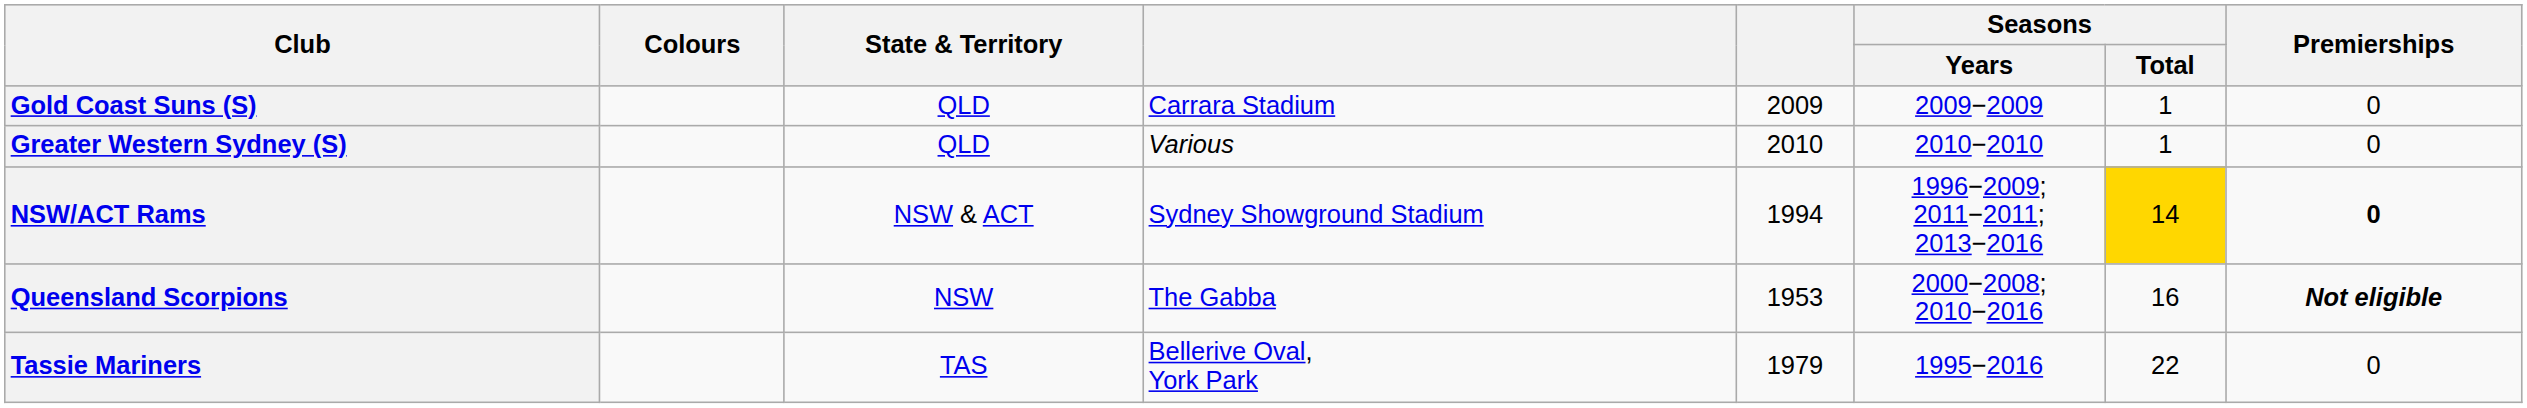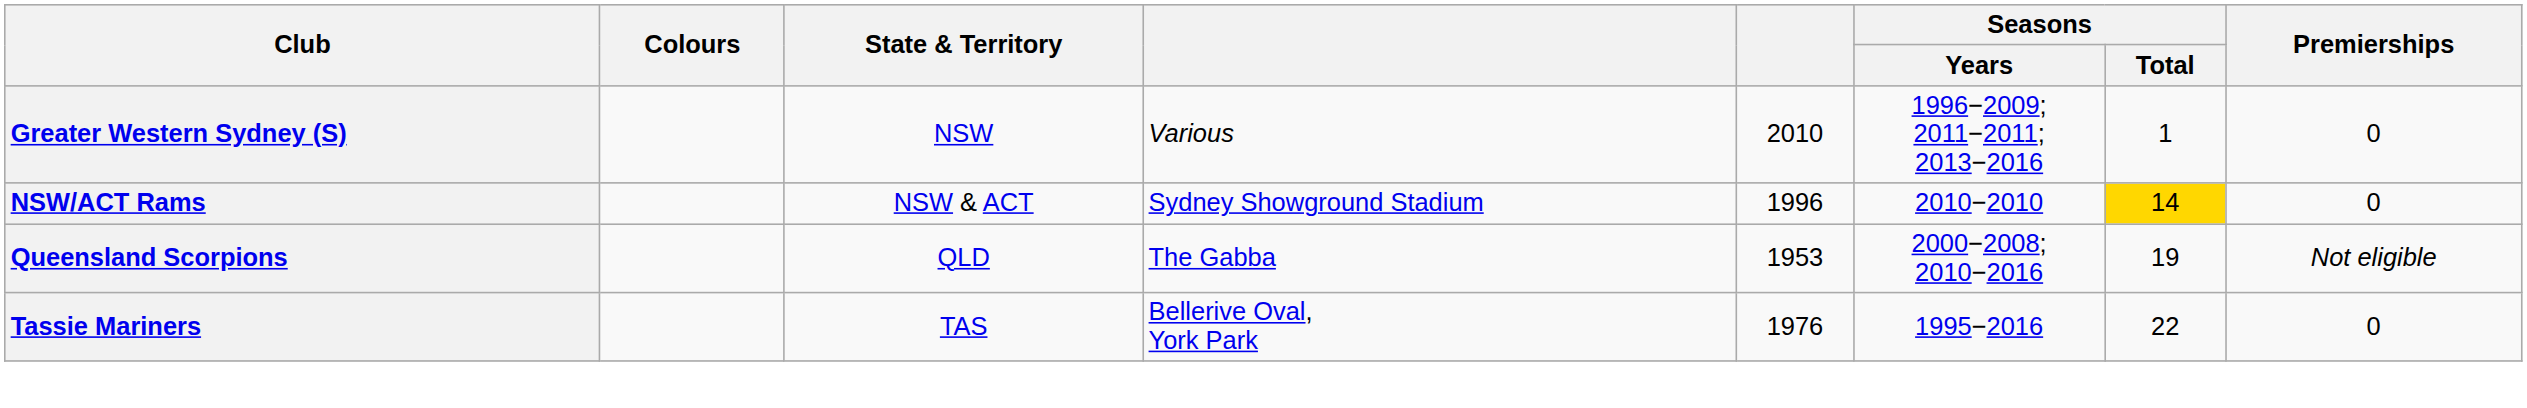- row: Gold Coast Suns (S) | QLD | Carrara Stadium | 2009 | 2009−2009 | 1 | 0
Greater Western Sydney (S) | State & Territory: QLD -> NSW
Greater Western Sydney (S) | Seasons / Years: 2010−2010 -> 1996−2009; 2011−2011; 2013−2016
NSW/ACT Rams | column 5: 1994 -> 1996
NSW/ACT Rams | Seasons / Years: 1996−2009; 2011−2011; 2013−2016 -> 2010−2010
NSW/ACT Rams | Premierships: bold -> normal
Queensland Scorpions | State & Territory: NSW -> QLD
Queensland Scorpions | Seasons / Total: 16 -> 19
Queensland Scorpions | Premierships: bold -> normal
Tassie Mariners | column 5: 1979 -> 1976
